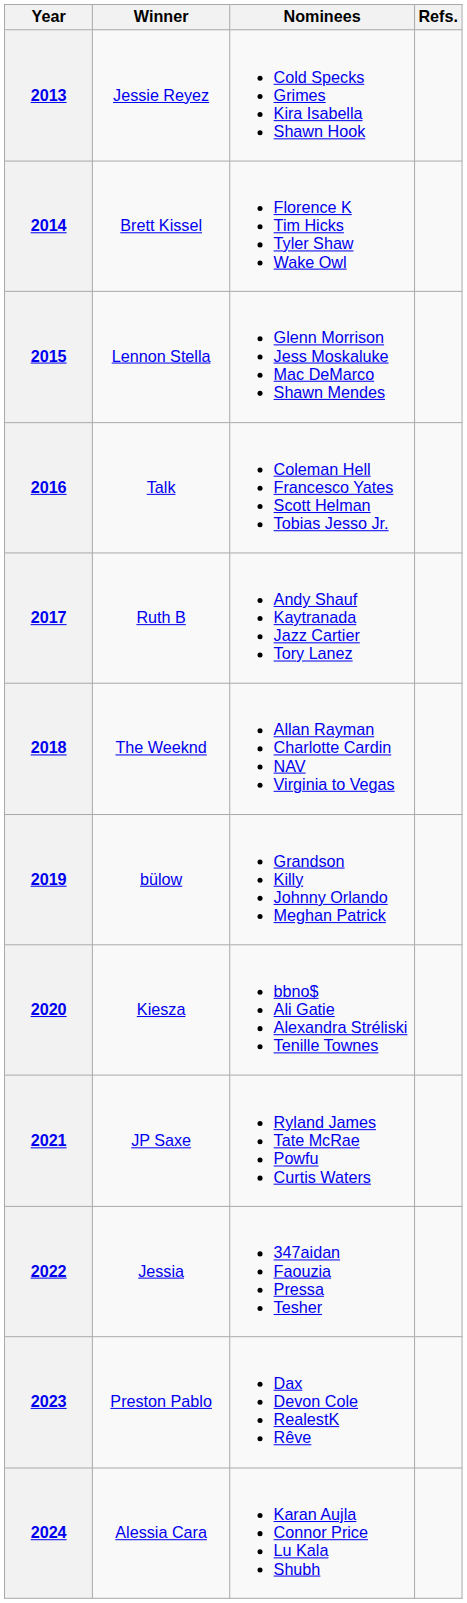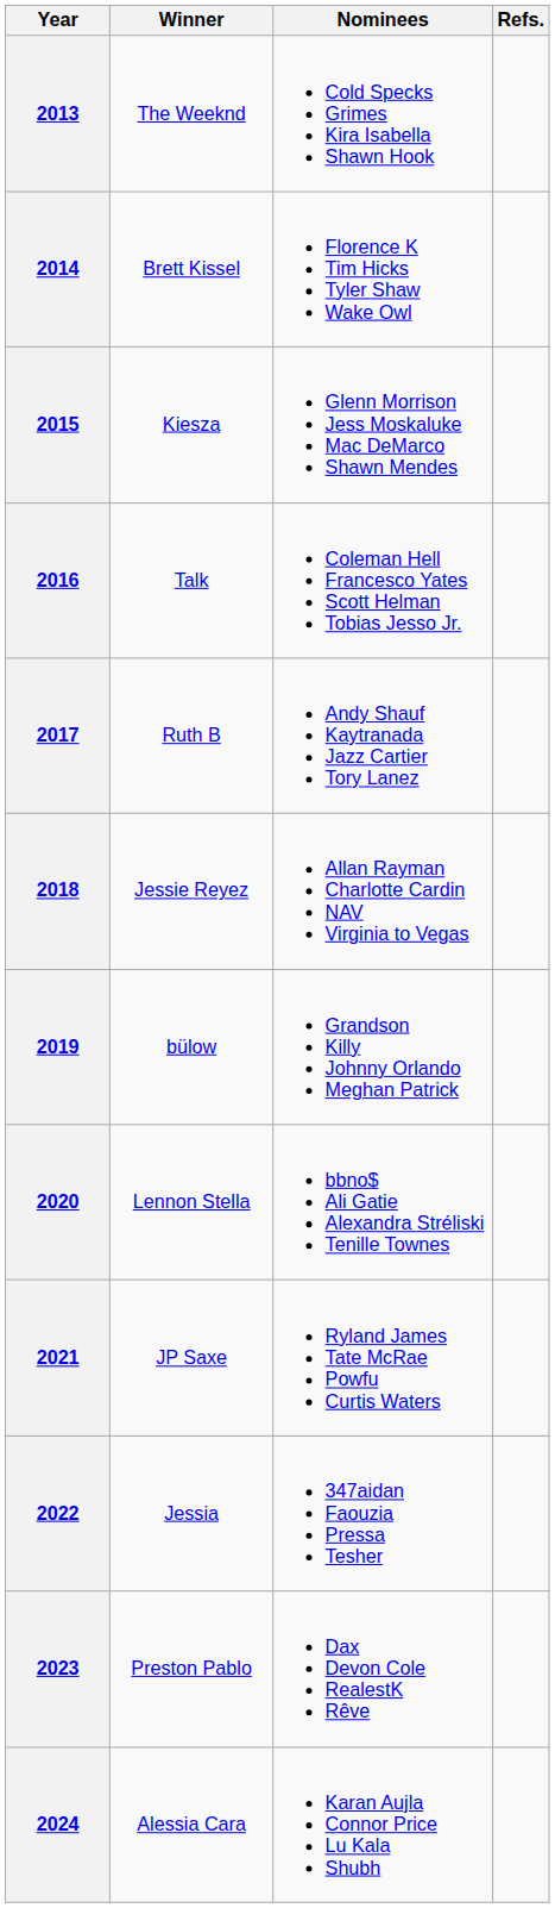2013 | Winner: Jessie Reyez -> The Weeknd
2015 | Winner: Lennon Stella -> Kiesza
2018 | Winner: The Weeknd -> Jessie Reyez
2020 | Winner: Kiesza -> Lennon Stella
